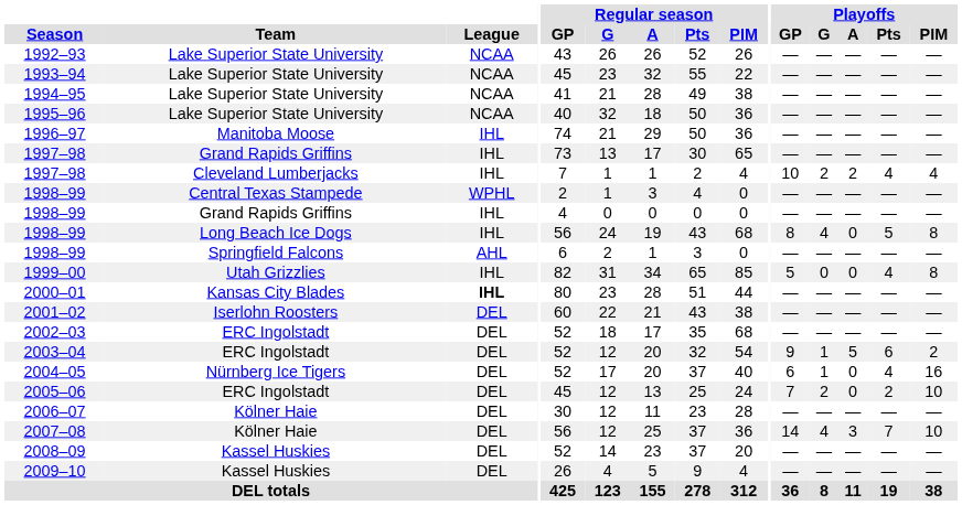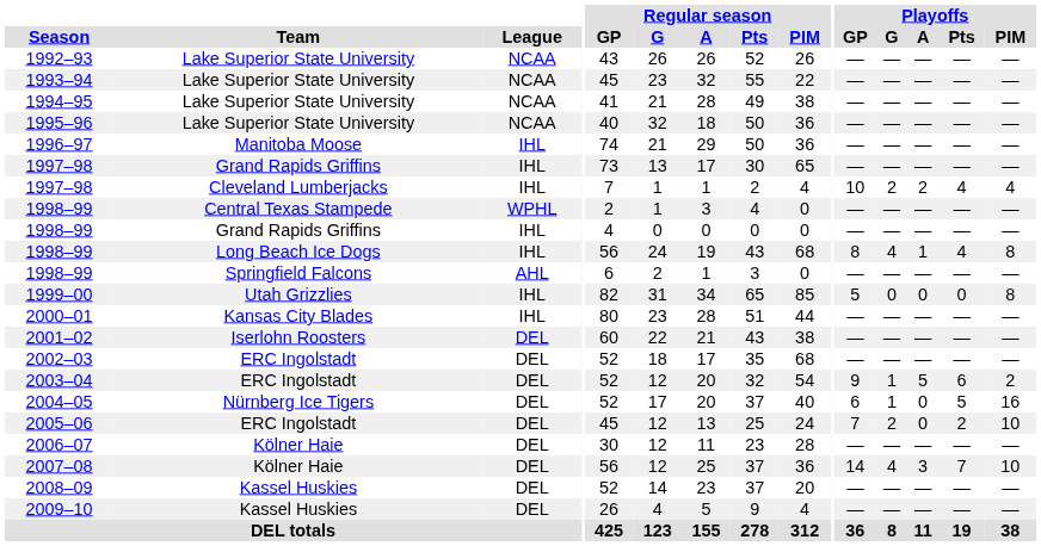1998–99 / Long Beach Ice Dogs | Playoffs / A: 0 -> 1
1998–99 / Long Beach Ice Dogs | Playoffs / Pts: 5 -> 4
1999–00 | Playoffs / Pts: 4 -> 0
2000–01 | League: bold -> normal
2004–05 | Playoffs / Pts: 4 -> 5
